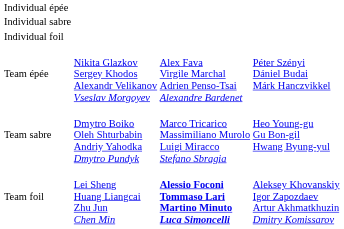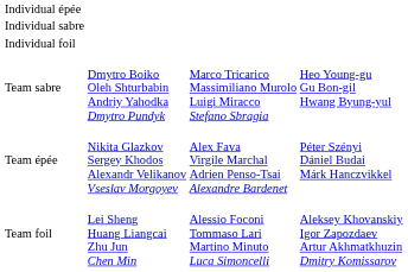rows swapped: Team épée <-> Team sabre
Team foil | column 3: bold -> normal
